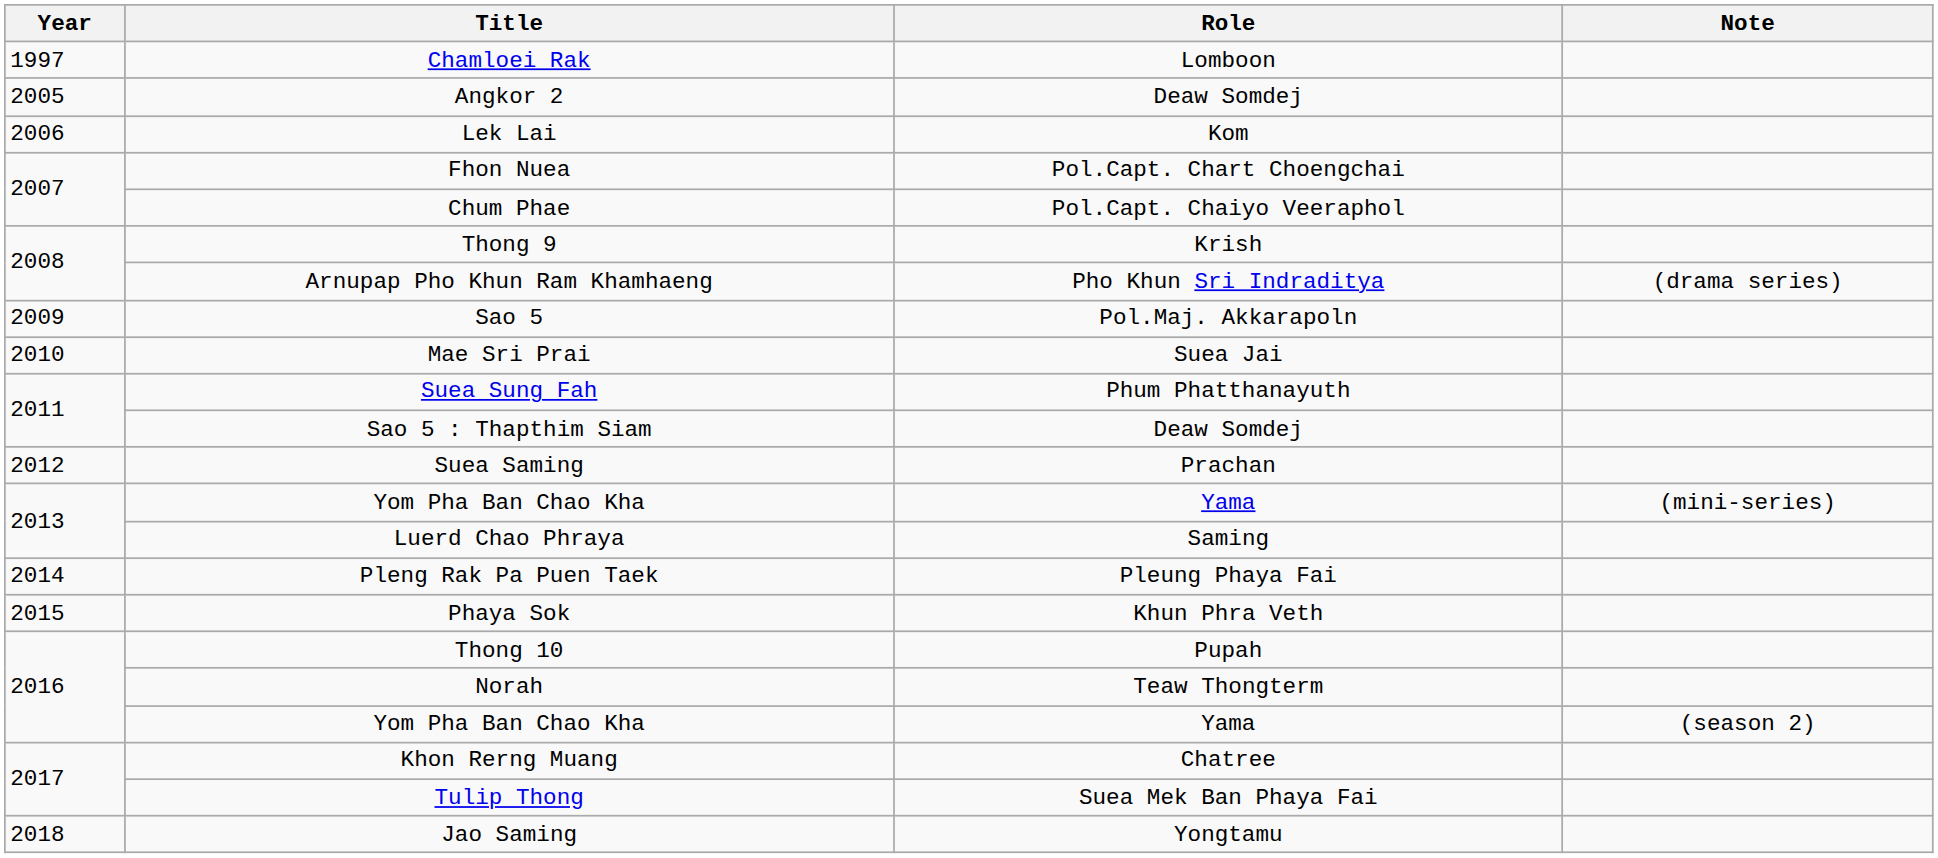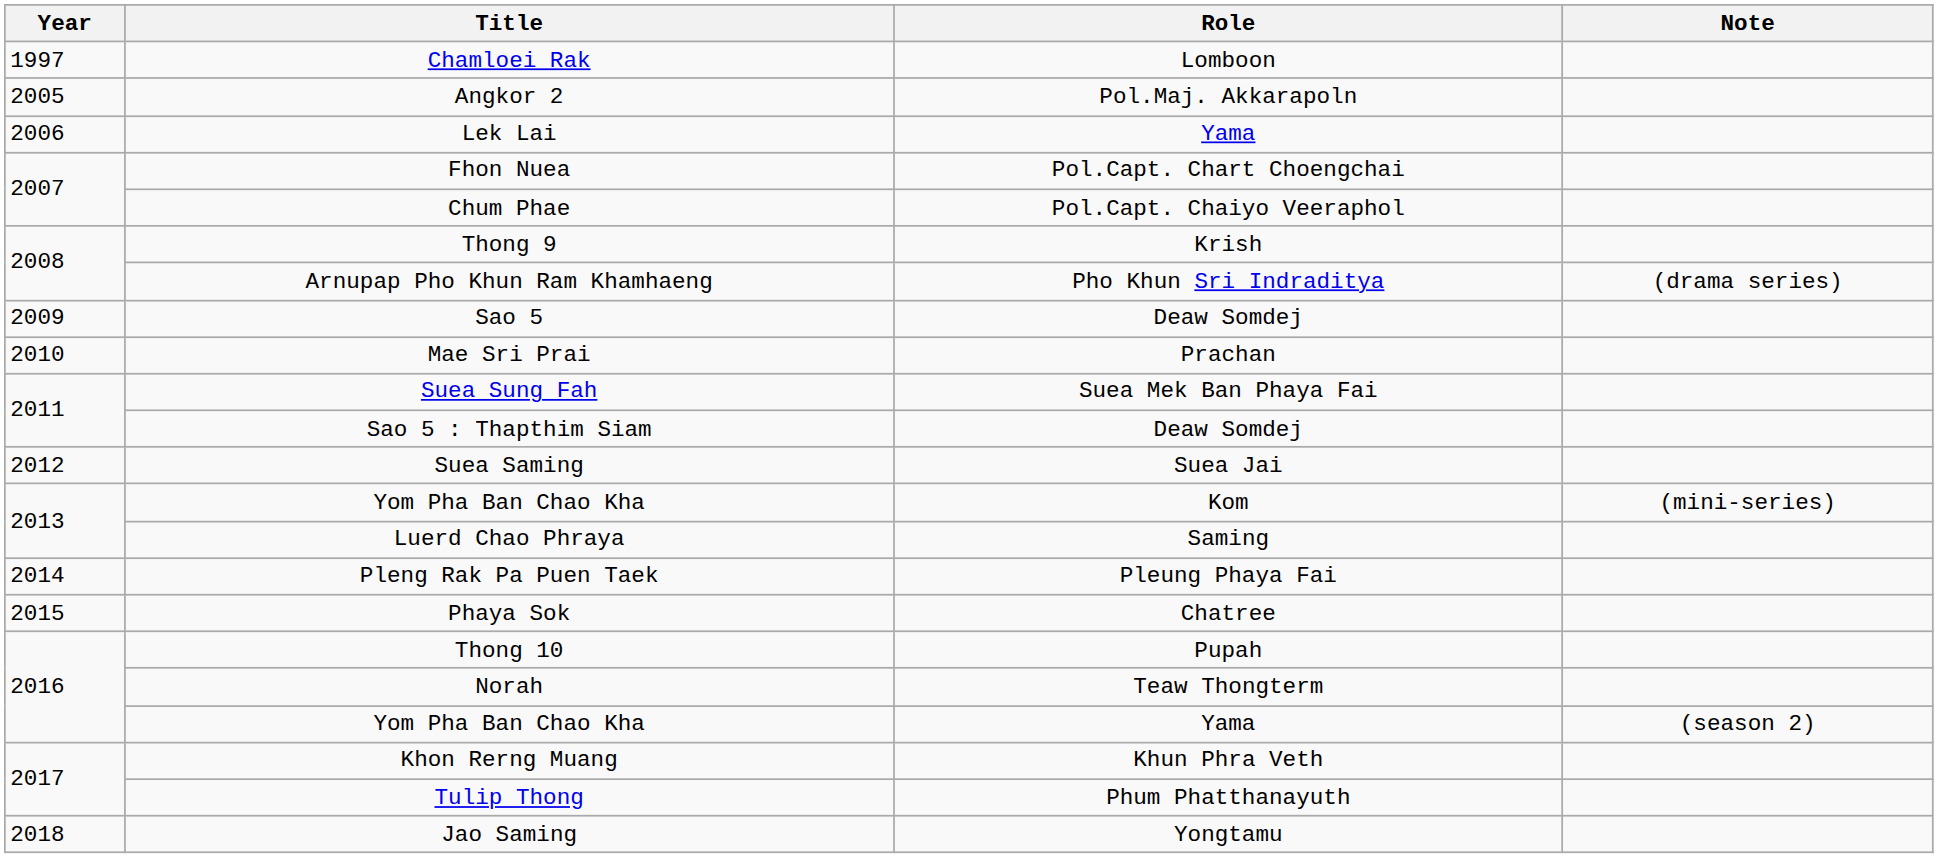Angkor 2 | Role: Deaw Somdej -> Pol.Maj. Akkarapoln
Lek Lai | Role: Kom -> Yama
Sao 5 | Role: Pol.Maj. Akkarapoln -> Deaw Somdej
Mae Sri Prai | Role: Suea Jai -> Prachan
Suea Sung Fah | Role: Phum Phatthanayuth -> Suea Mek Ban Phaya Fai
Suea Saming | Role: Prachan -> Suea Jai
2013 / Yom Pha Ban Chao Kha | Role: Yama -> Kom
Phaya Sok | Role: Khun Phra Veth -> Chatree
Khon Rerng Muang | Role: Chatree -> Khun Phra Veth
Tulip Thong | Role: Suea Mek Ban Phaya Fai -> Phum Phatthanayuth
